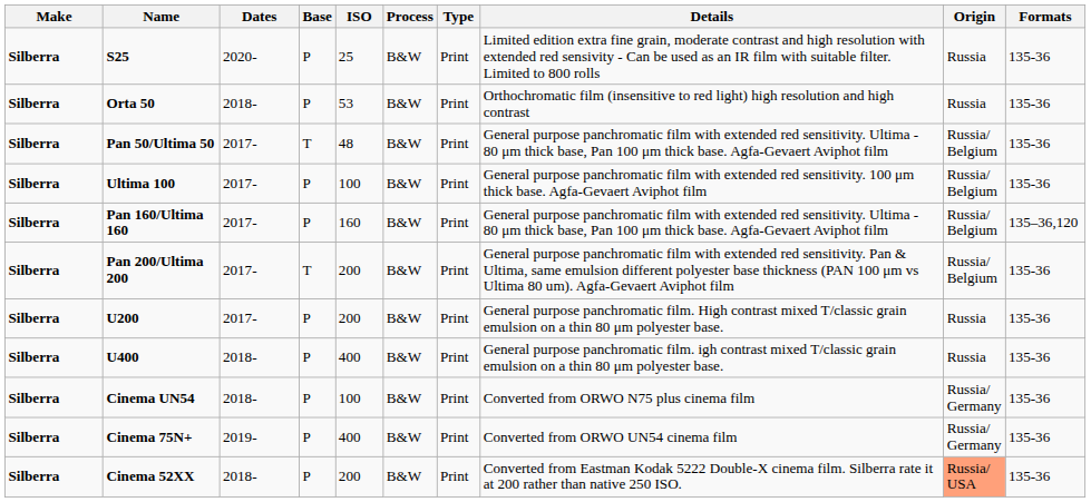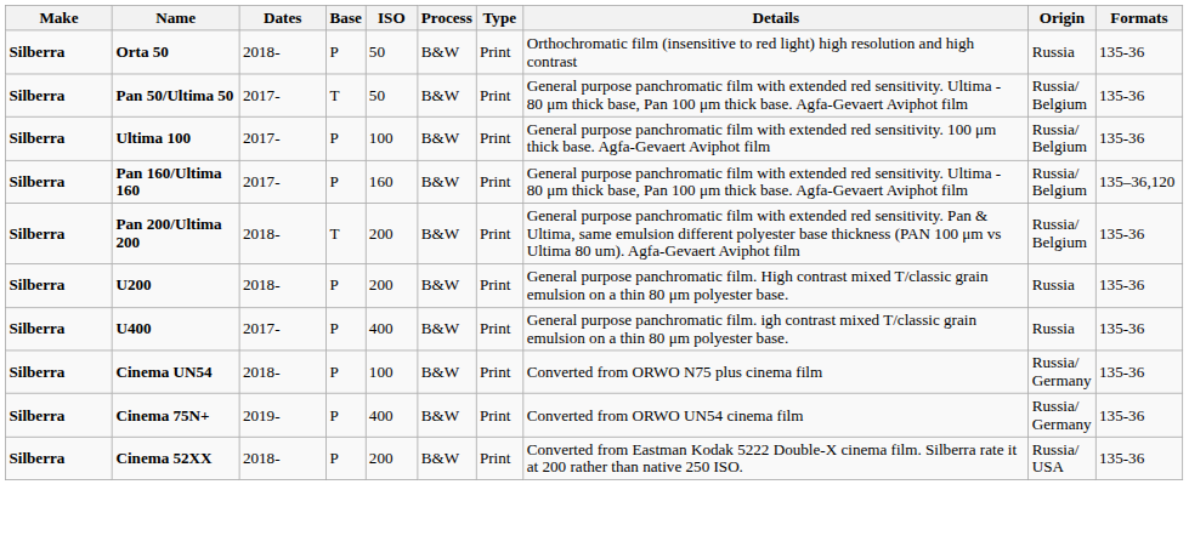- row: Silberra | S25 | 2020- | P | 25 | B&W | Print | Limited edition extra fine grain, moderate contrast and high resolution with extended red sensivity - Can be used as an IR film with suitable filter. Limited to 800 rolls | Russia | 135-36
Orta 50 | ISO: 53 -> 50
Pan 50/Ultima 50 | ISO: 48 -> 50
Pan 200/Ultima 200 | Dates: 2017- -> 2018-
U200 | Dates: 2017- -> 2018-
U400 | Dates: 2018- -> 2017-
Cinema 52XX | Origin: lightsalmon background -> no background
